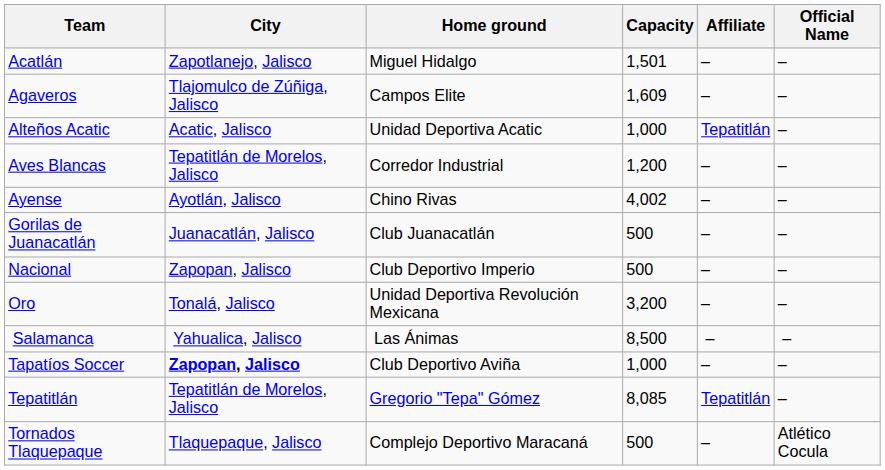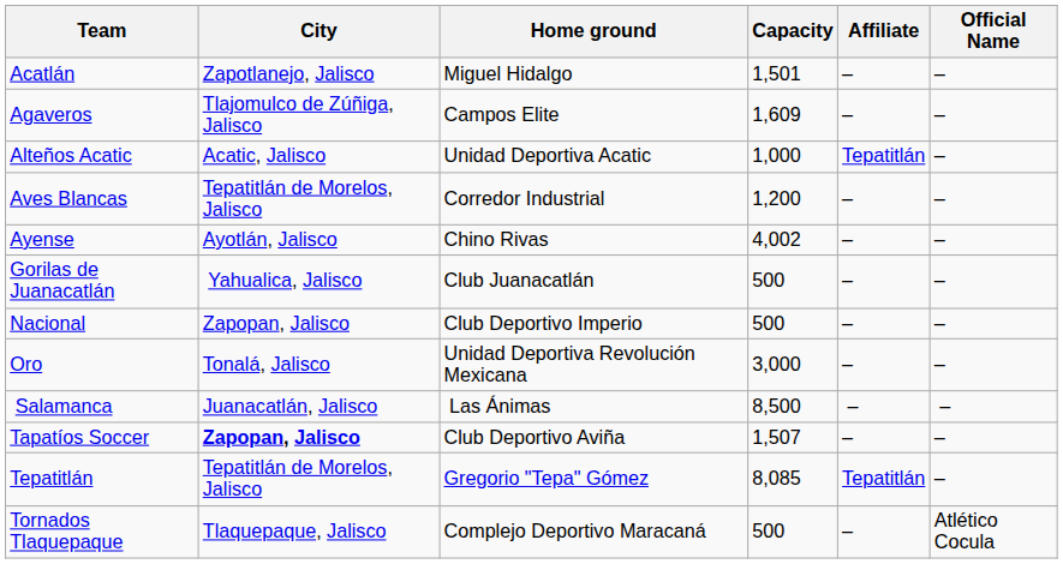Gorilas de Juanacatlán | City: Juanacatlán, Jalisco -> Yahualica, Jalisco
Oro | Capacity: 3,200 -> 3,000
Salamanca | City: Yahualica, Jalisco -> Juanacatlán, Jalisco
Tapatíos Soccer | Capacity: 1,000 -> 1,507
